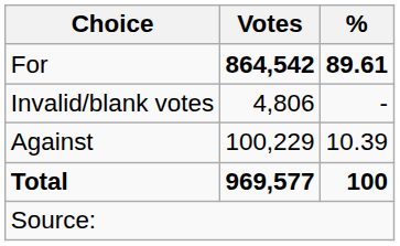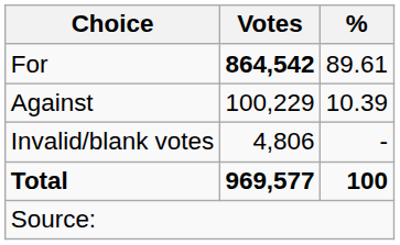For | %: bold -> normal
rows swapped: Against <-> Invalid/blank votes
